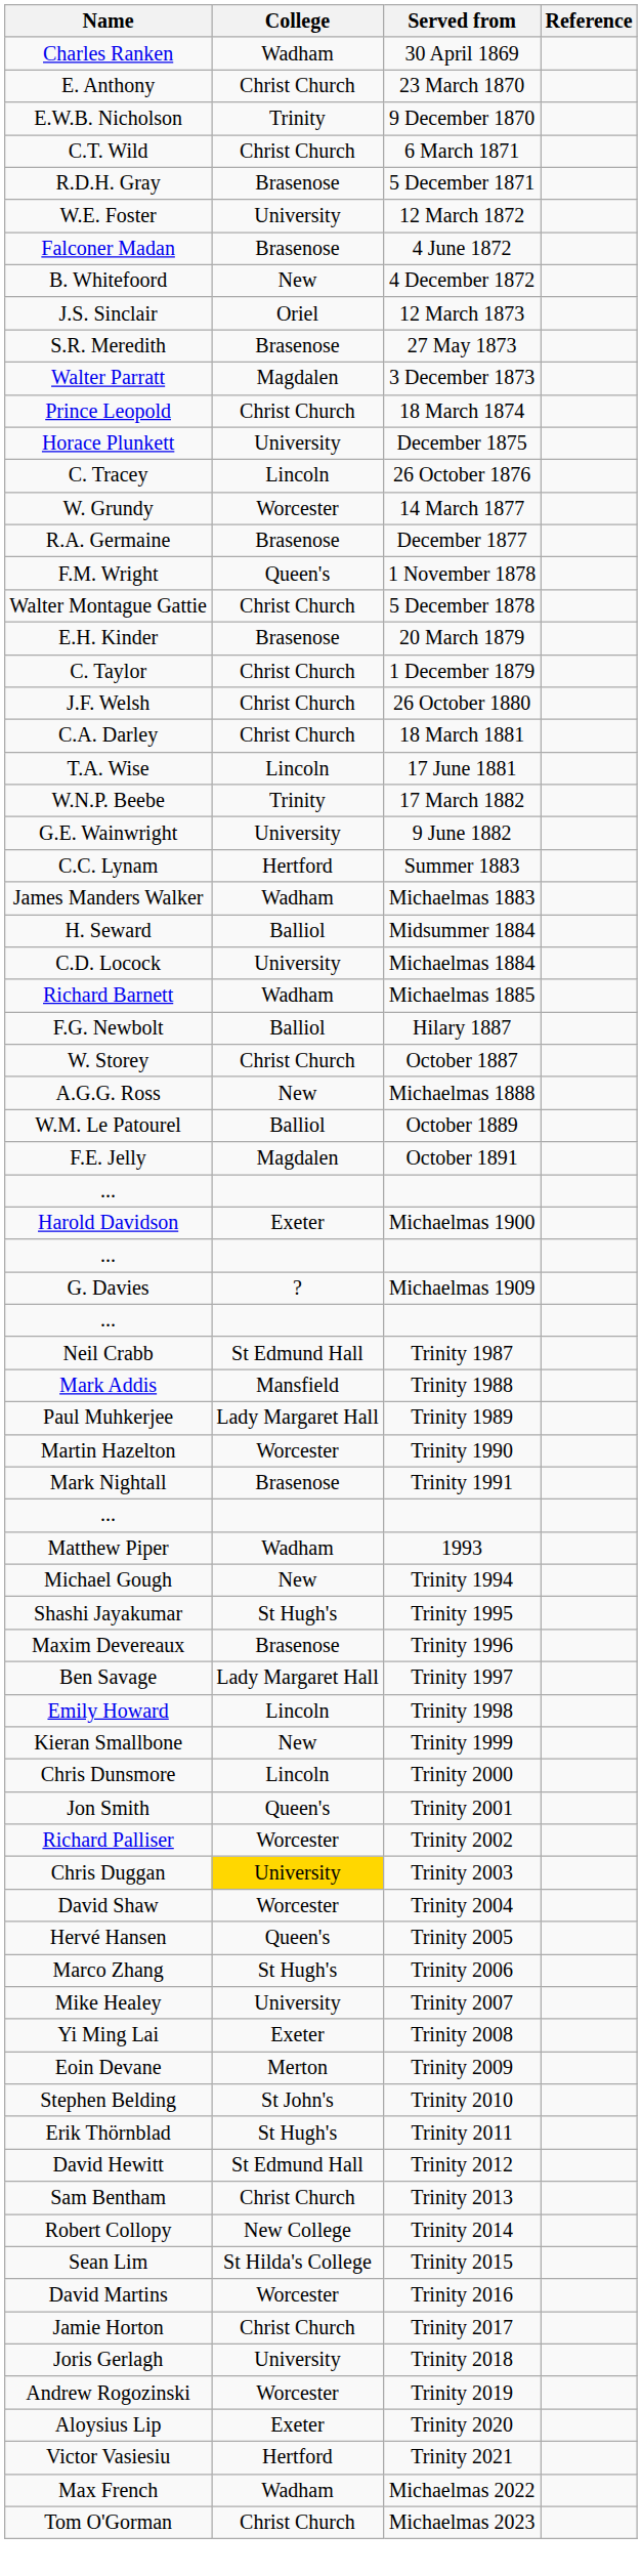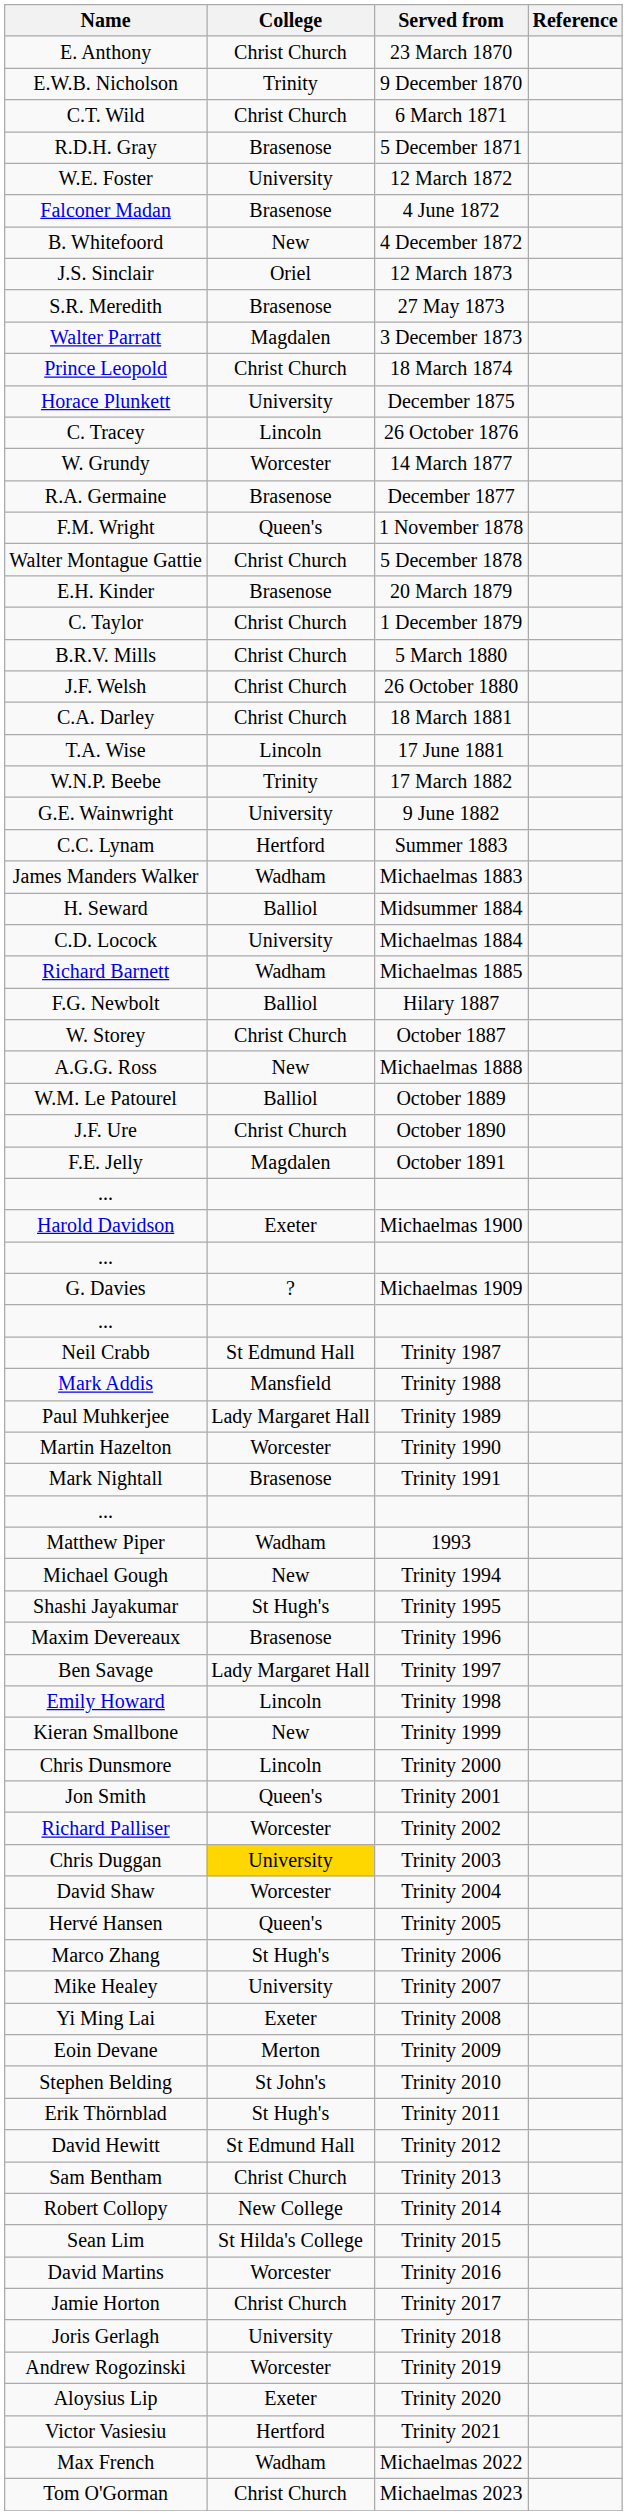- row: Charles Ranken | Wadham | 30 April 1869
+ row: B.R.V. Mills | Christ Church | 5 March 1880
+ row: J.F. Ure | Christ Church | October 1890
